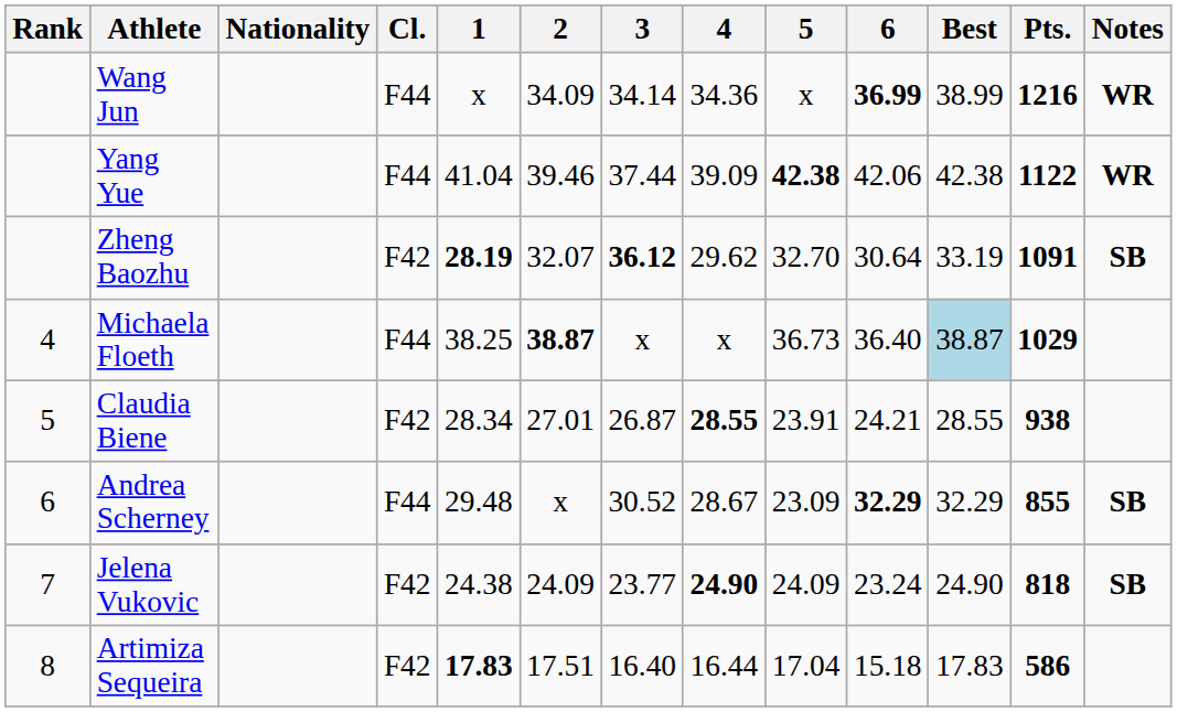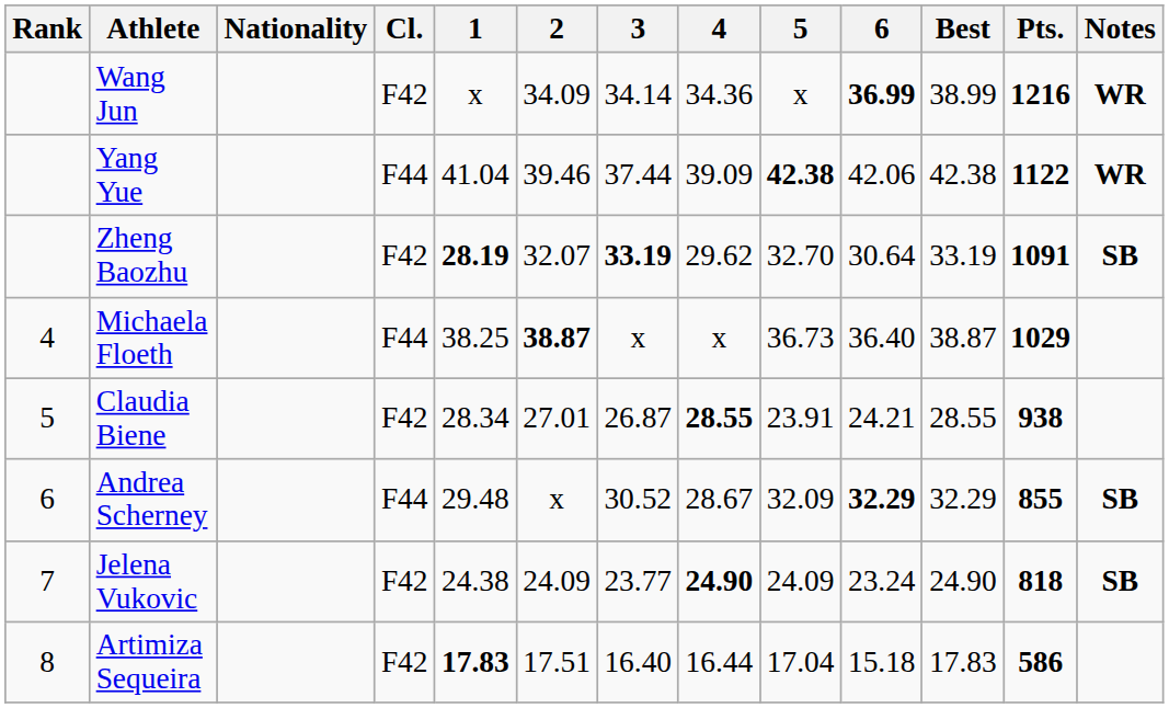Wang Jun | Cl.: F44 -> F42
Zheng Baozhu | 3: 36.12 -> 33.19
Michaela Floeth | Best: lightblue background -> no background
Andrea Scherney | 5: 23.09 -> 32.09
